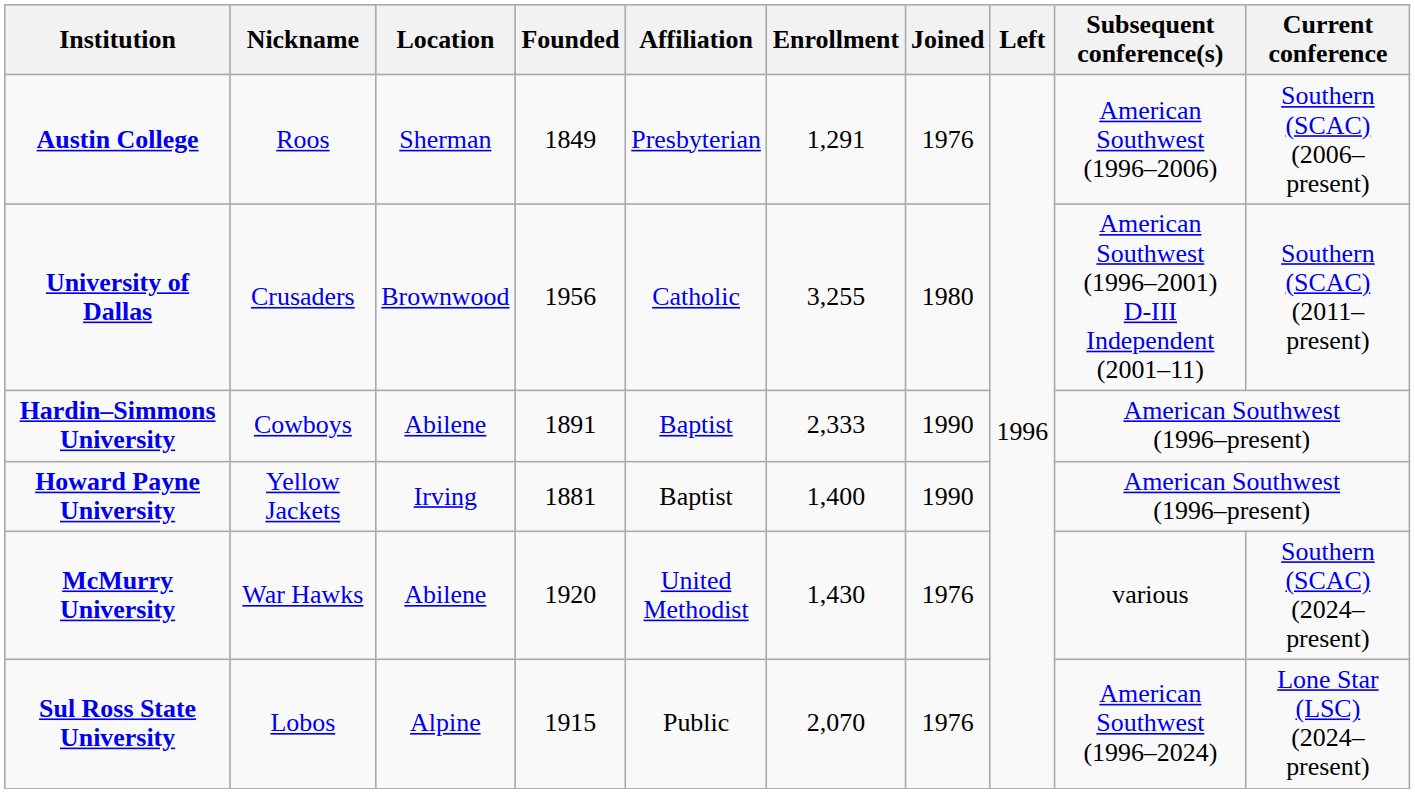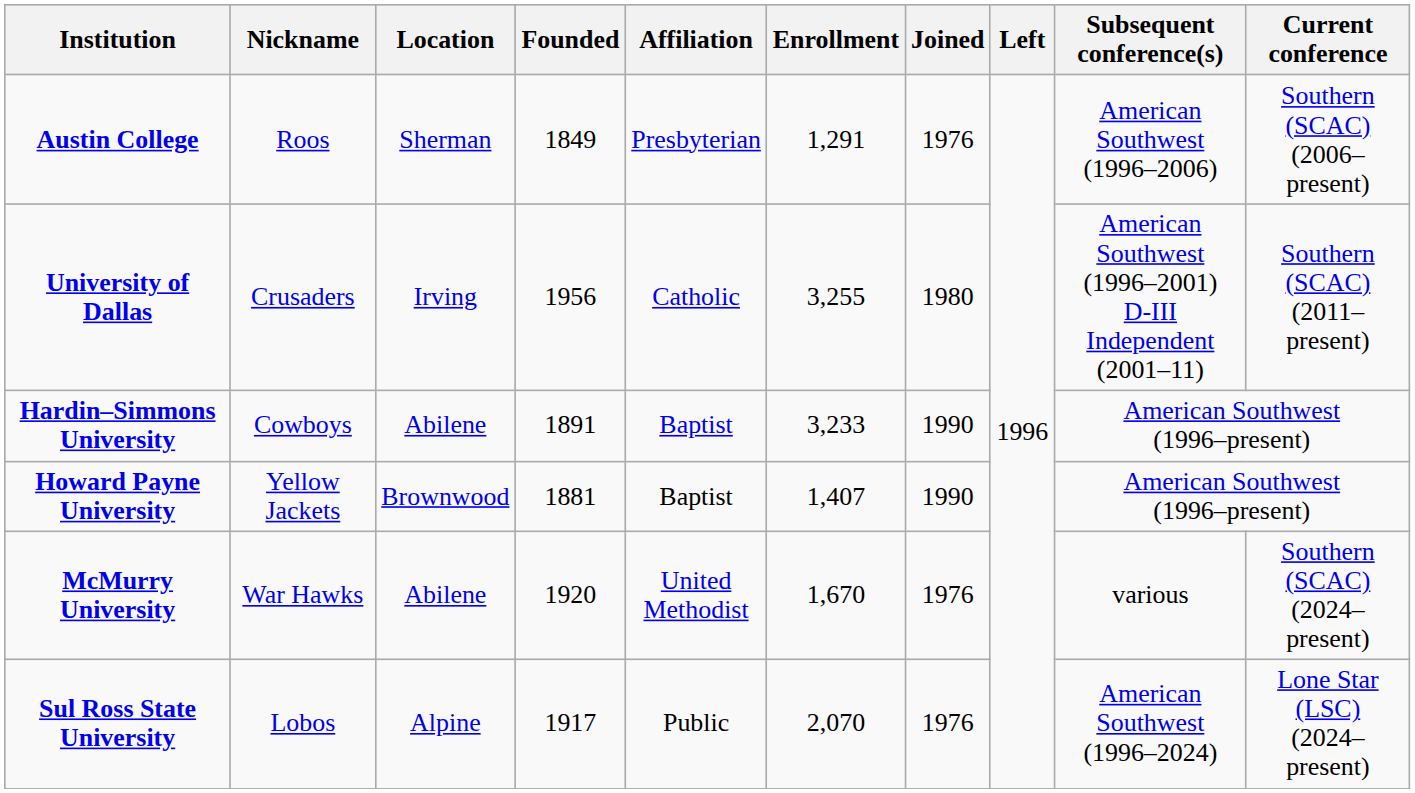University of Dallas | Location: Brownwood -> Irving
Hardin–Simmons University | Enrollment: 2,333 -> 3,233
Howard Payne University | Location: Irving -> Brownwood
Howard Payne University | Enrollment: 1,400 -> 1,407
McMurry University | Enrollment: 1,430 -> 1,670
Sul Ross State University | Founded: 1915 -> 1917
